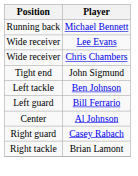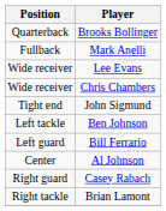+ row: Quarterback | Brooks Bollinger
- row: Running back | Michael Bennett
+ row: Fullback | Mark Anelli
